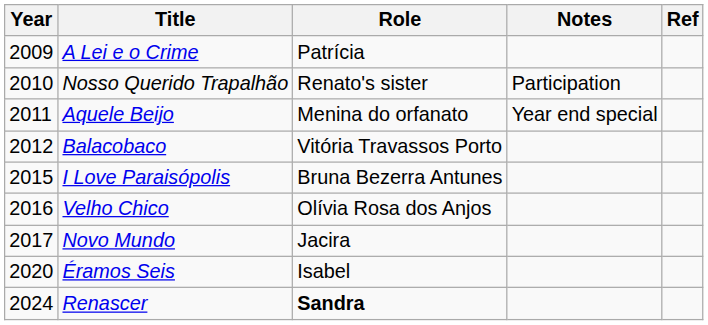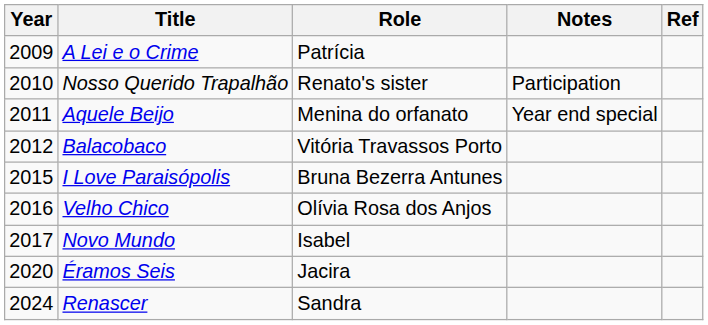Novo Mundo | Role: Jacira -> Isabel
Éramos Seis | Role: Isabel -> Jacira
Renascer | Role: bold -> normal
